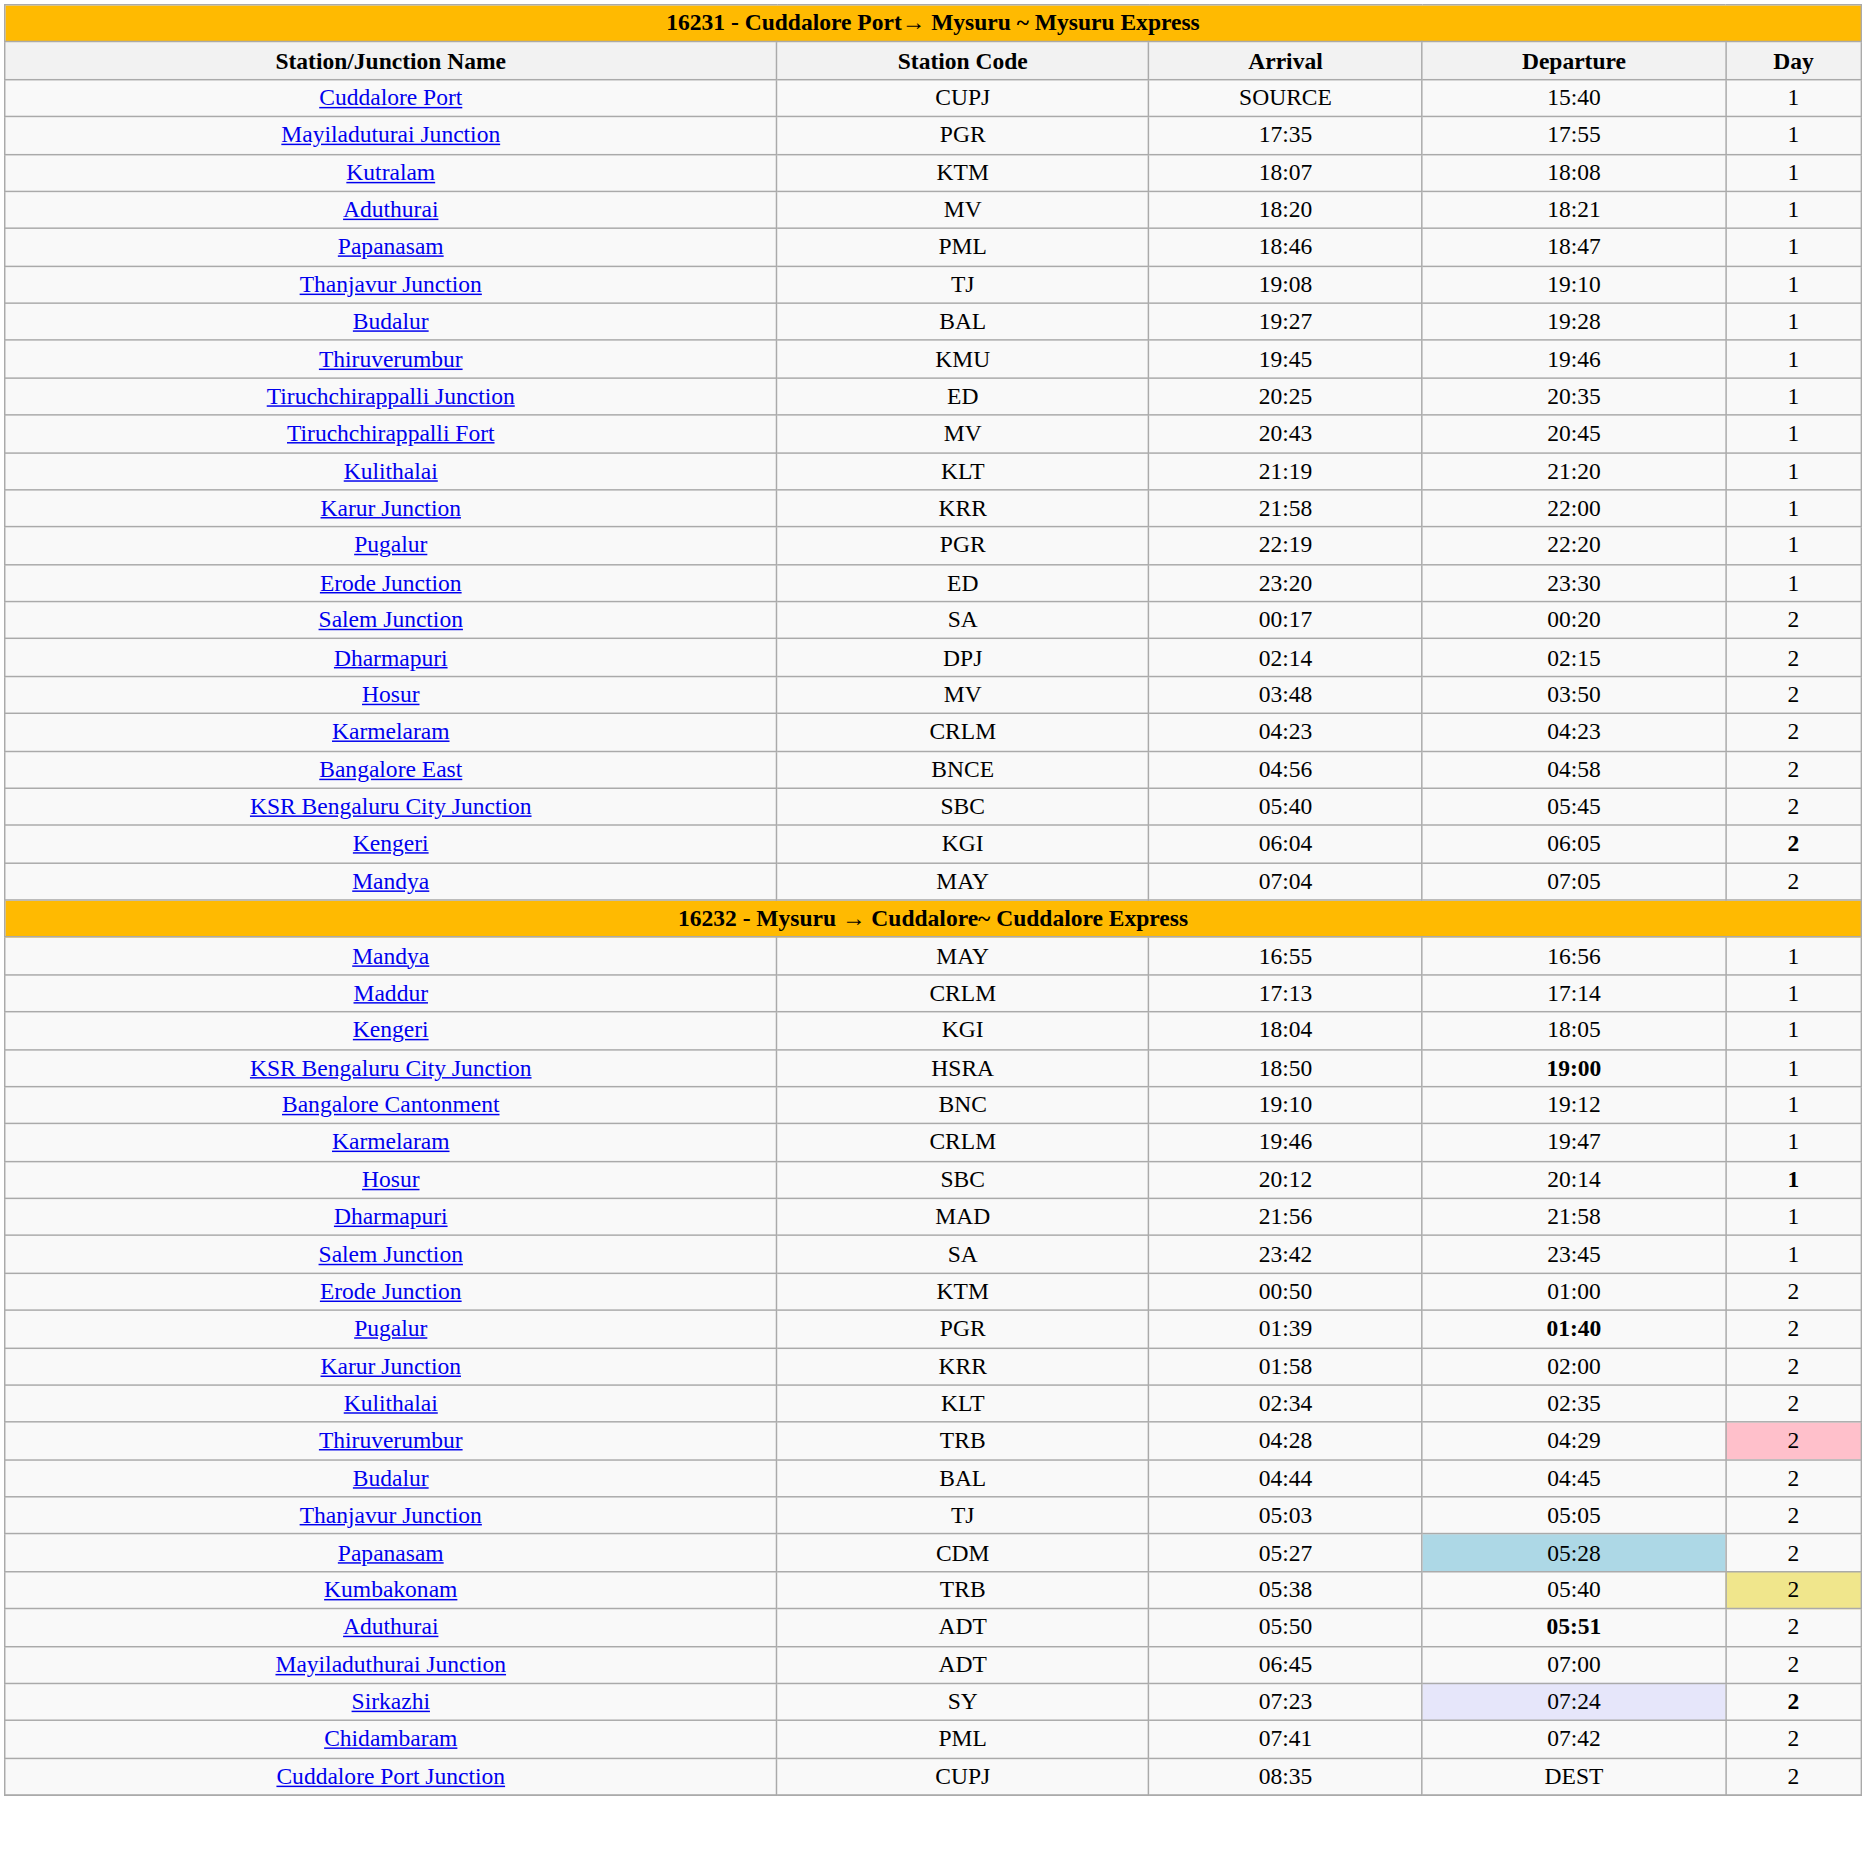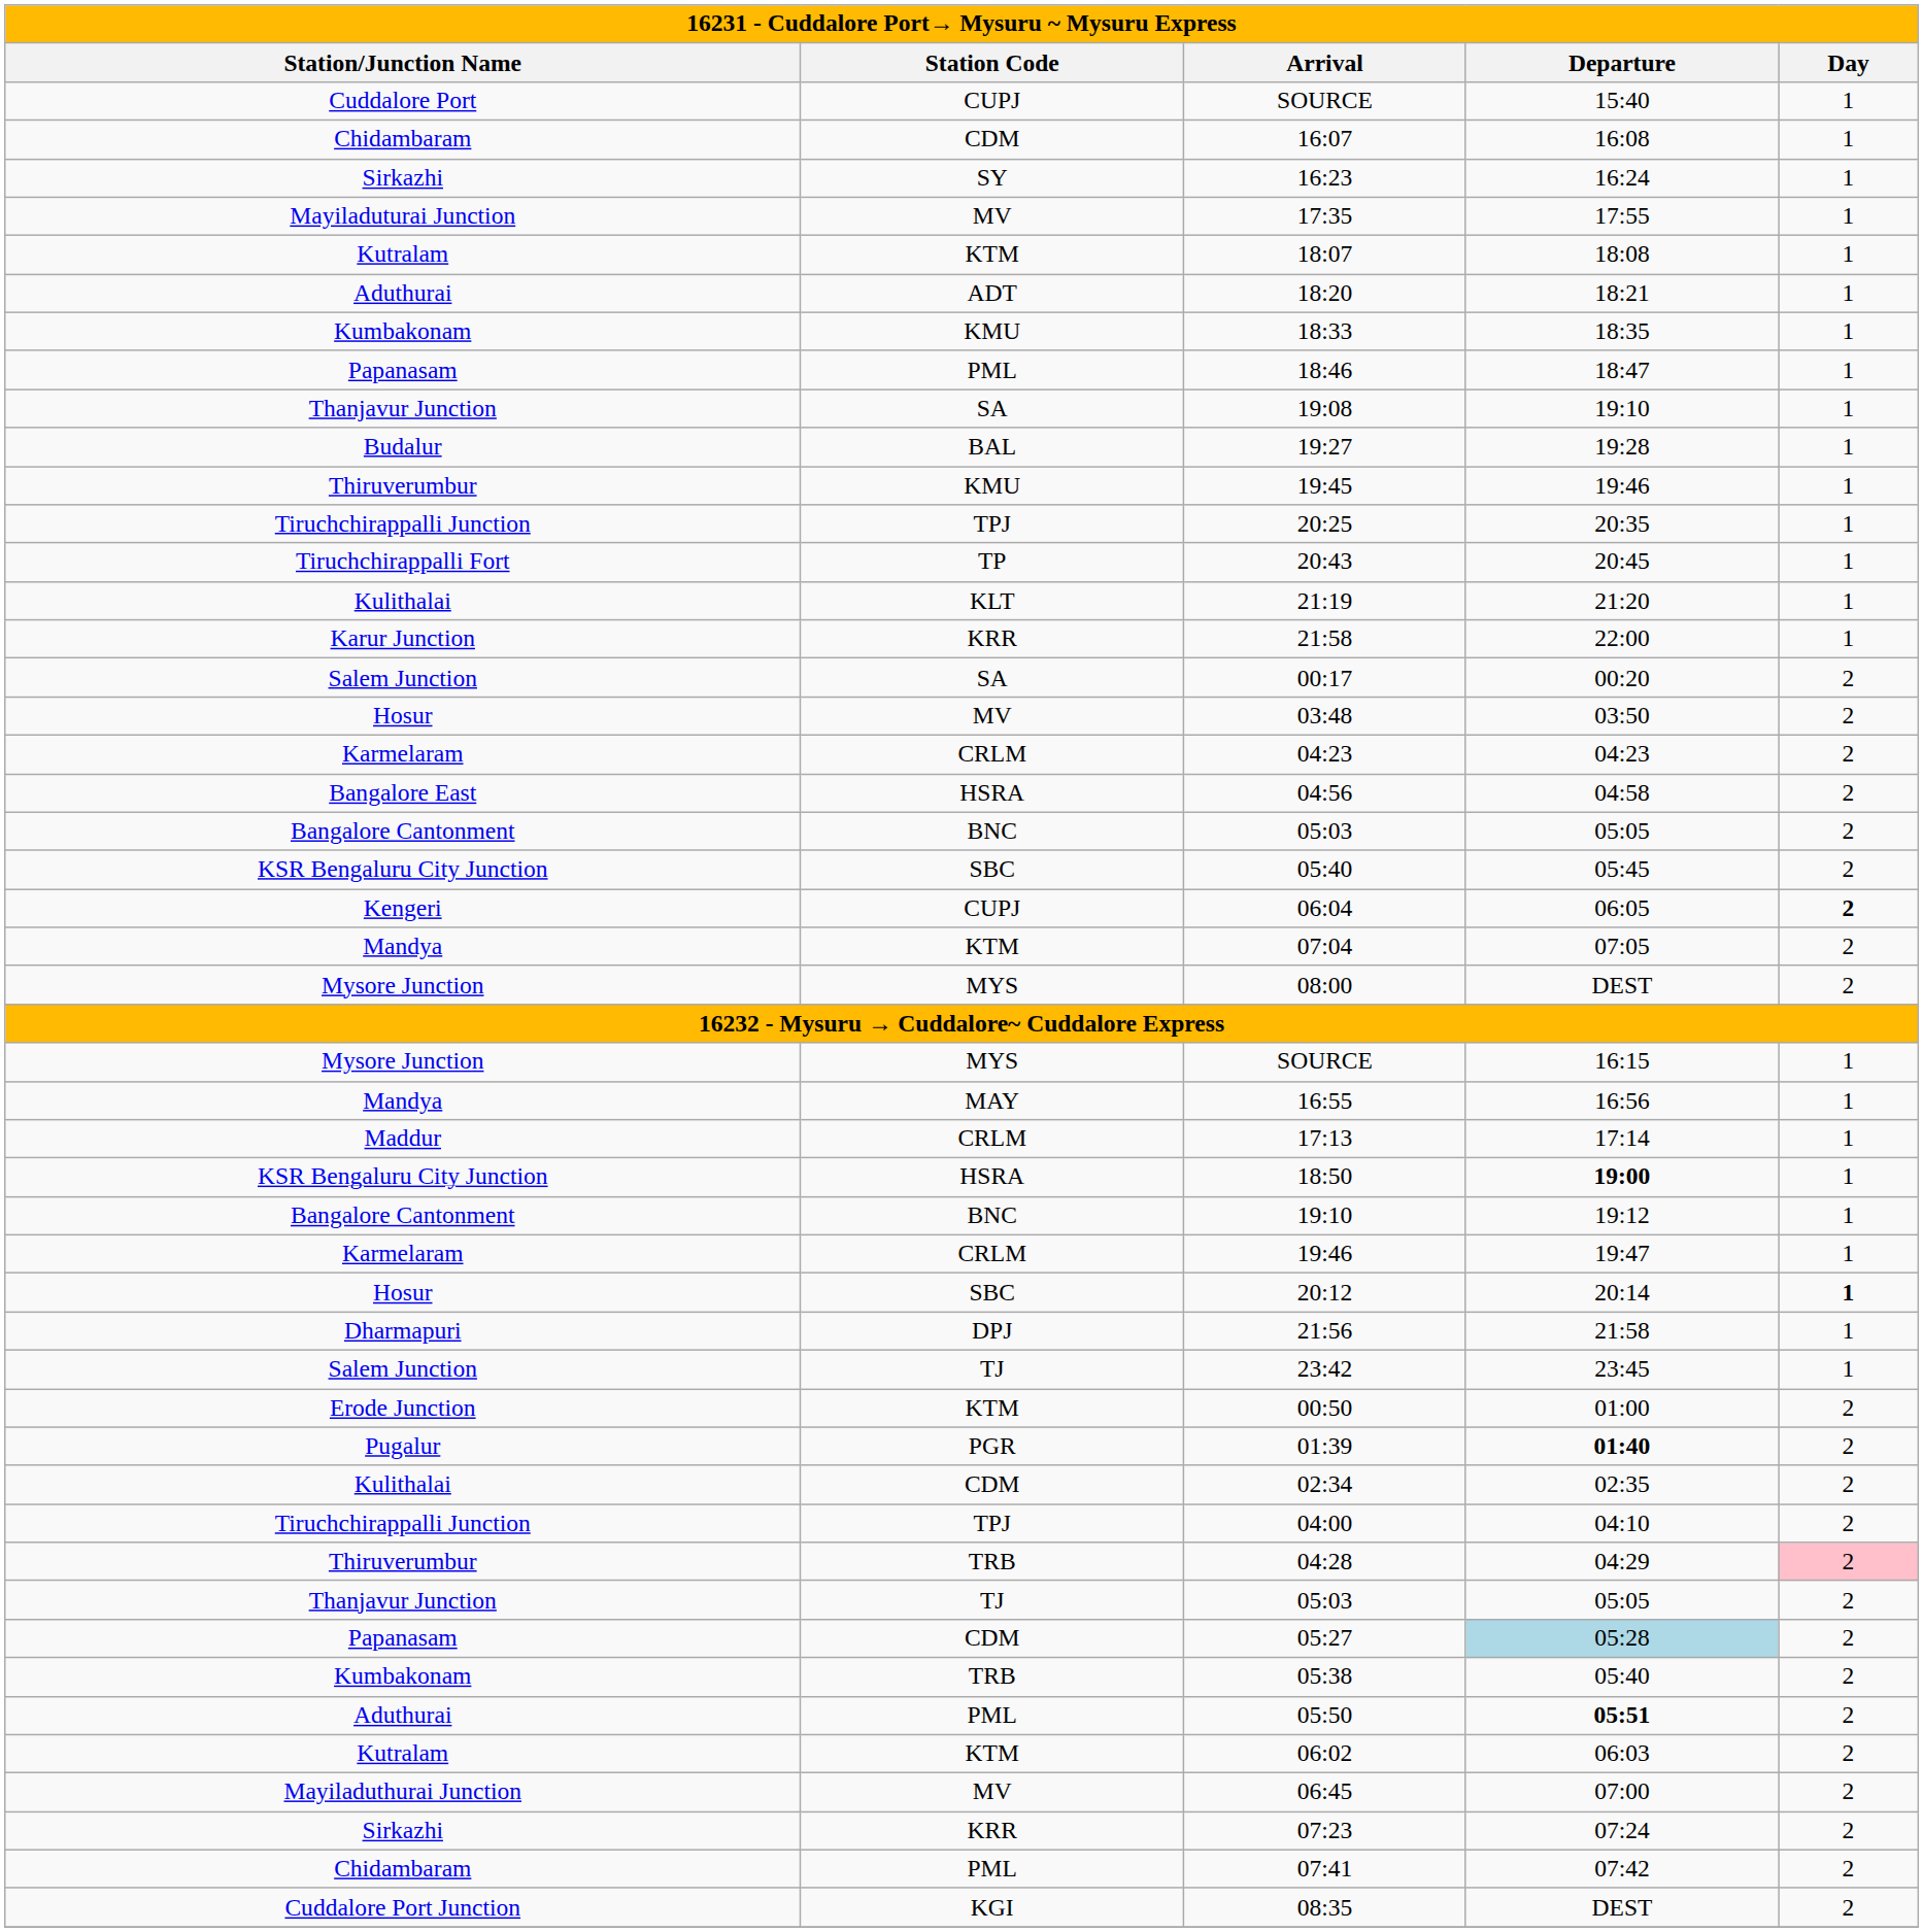+ row: Chidambaram | CDM | 16:07 | 16:08 | 1
+ row: Sirkazhi | SY | 16:23 | 16:24 | 1
17:35 | Station Code: PGR -> MV
18:20 | Station Code: MV -> ADT
+ row: Kumbakonam | KMU | 18:33 | 18:35 | 1
19:08 | Station Code: TJ -> SA
20:25 | Station Code: ED -> TPJ
20:43 | Station Code: MV -> TP
- row: Pugalur | PGR | 22:19 | 22:20 | 1
- row: Erode Junction | ED | 23:20 | 23:30 | 1
- row: Dharmapuri | DPJ | 02:14 | 02:15 | 2
04:56 | Station Code: BNCE -> HSRA
+ row: Bangalore Cantonment | BNC | 05:03 | 05:05 | 2
06:04 | Station Code: KGI -> CUPJ
07:04 | Station Code: MAY -> KTM
+ row: Mysore Junction | MYS | 08:00 | DEST | 2
+ row: Mysore Junction | MYS | SOURCE | 16:15 | 1
- row: Kengeri | KGI | 18:04 | 18:05 | 1
21:56 | Station Code: MAD -> DPJ
23:42 | Station Code: SA -> TJ
- row: Karur Junction | KRR | 01:58 | 02:00 | 2
02:34 | Station Code: KLT -> CDM
+ row: Tiruchchirappalli Junction | TPJ | 04:00 | 04:10 | 2
- row: Budalur | BAL | 04:44 | 04:45 | 2
05:38 | Day: khaki background -> no background
05:50 | Station Code: ADT -> PML
+ row: Kutralam | KTM | 06:02 | 06:03 | 2
06:45 | Station Code: ADT -> MV
07:23 | Station Code: SY -> KRR
07:23 | Departure: lavender background -> no background
07:23 | Day: bold -> normal
08:35 | Station Code: CUPJ -> KGI
